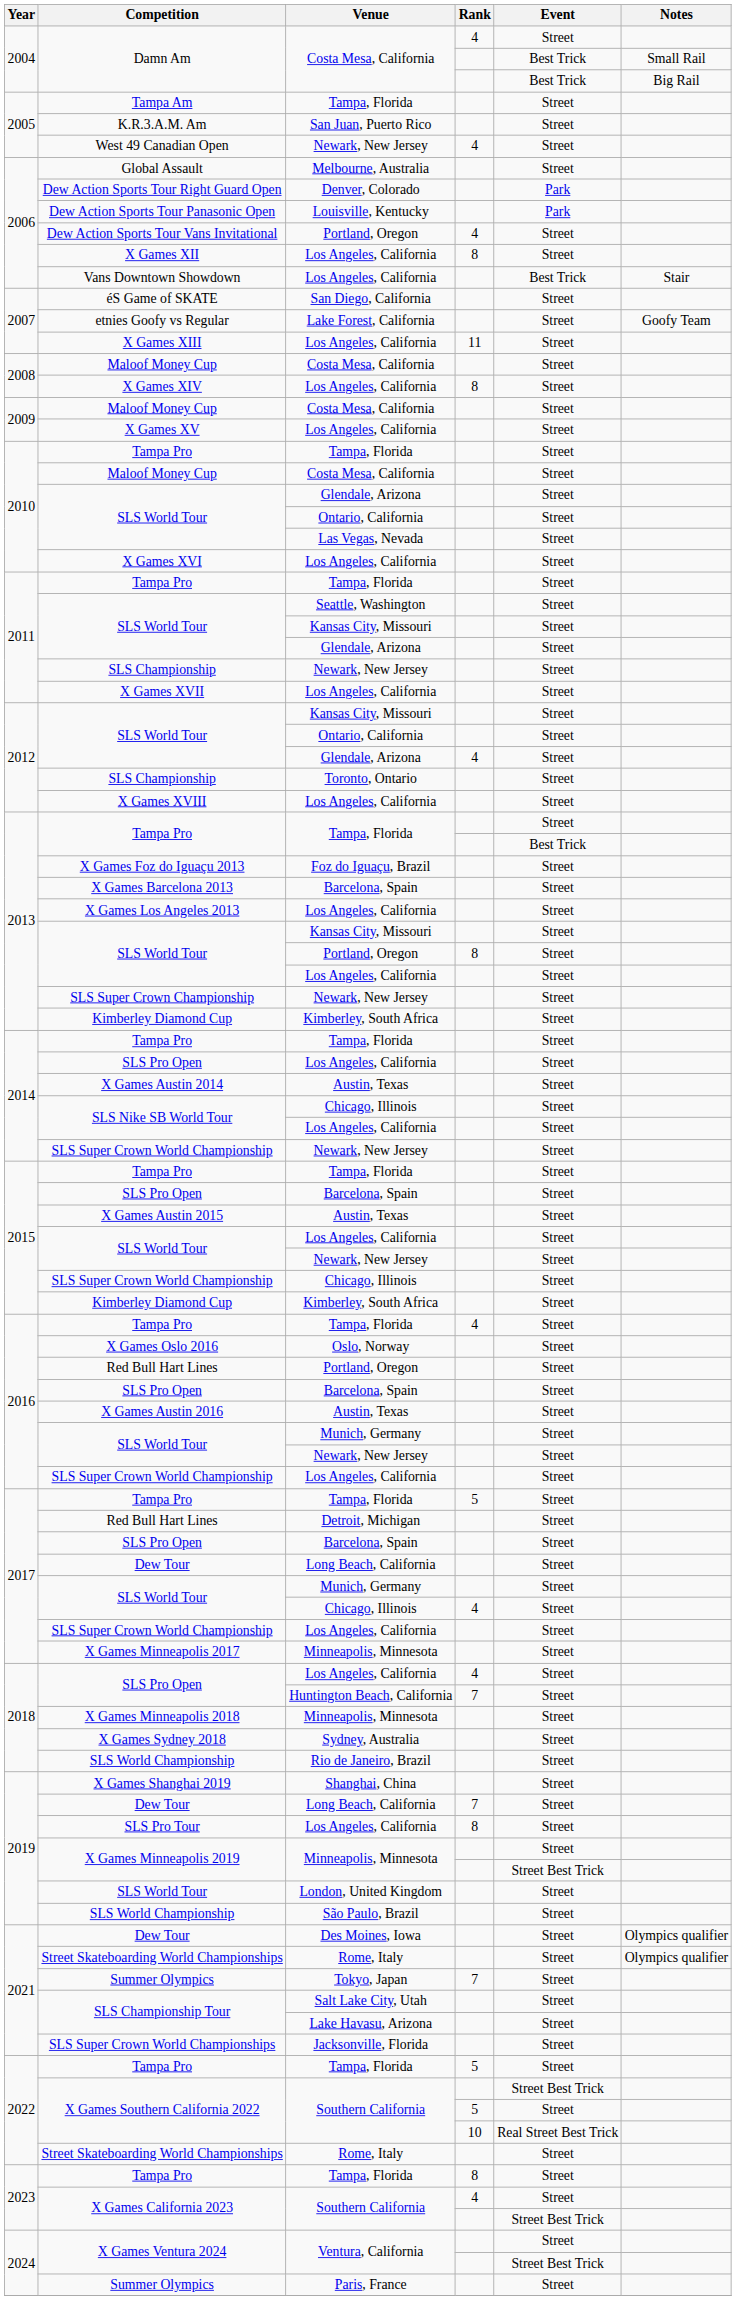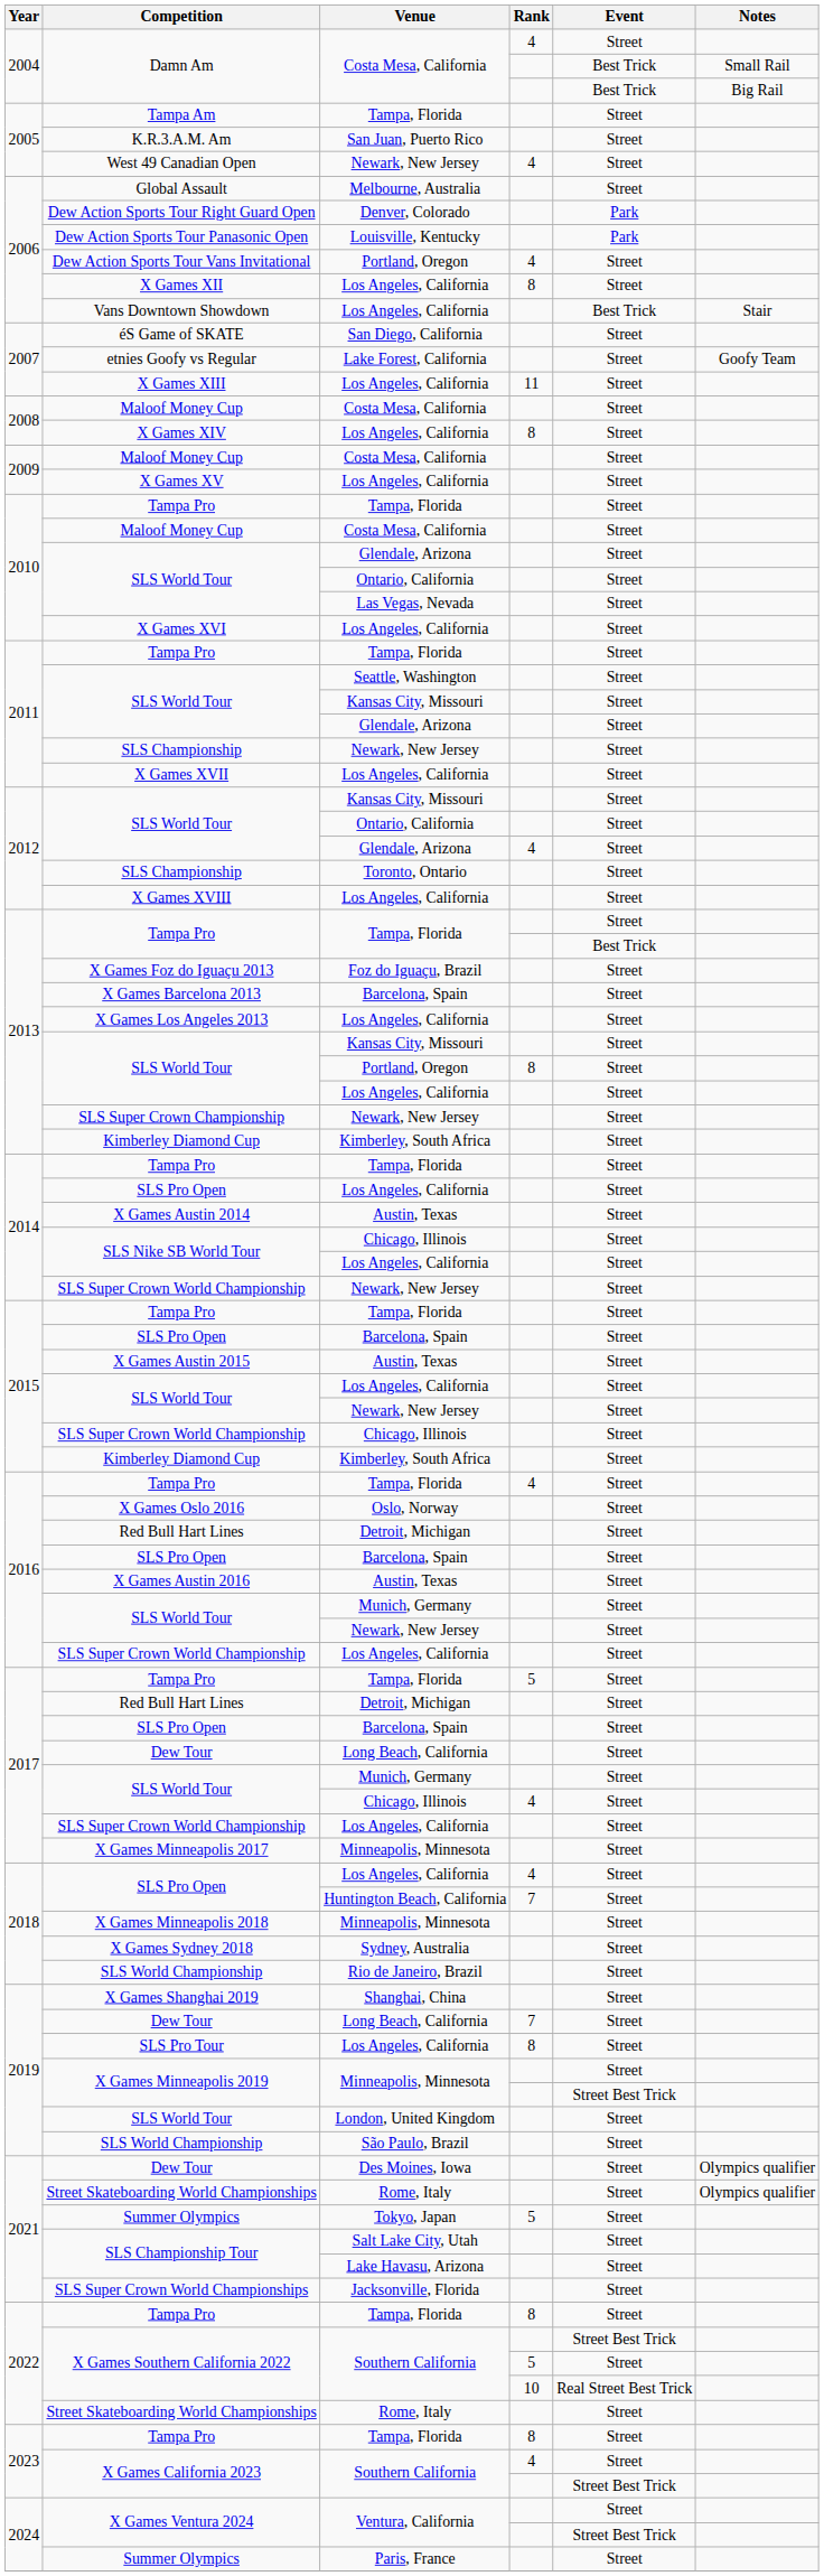2016 / Red Bull Hart Lines | Venue: Portland, Oregon -> Detroit, Michigan
2021 / Summer Olympics | Rank: 7 -> 5
2022 / Tampa Pro | Rank: 5 -> 8
